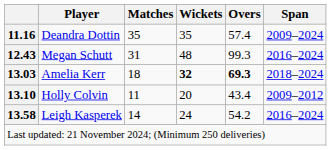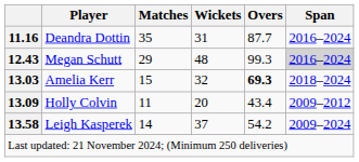Deandra Dottin | Wickets: 35 -> 31
Deandra Dottin | Overs: 57.4 -> 87.7
Deandra Dottin | Span: 2009–2024 -> 2016–2024
Megan Schutt | Matches: 31 -> 29
Megan Schutt | Span: no background -> lightgrey background
Amelia Kerr | Matches: 18 -> 15
Amelia Kerr | Wickets: bold -> normal
Holly Colvin | column 1: 13.10 -> 13.09
Leigh Kasperek | Wickets: 24 -> 37
Leigh Kasperek | Span: 2016–2024 -> 2009–2024
